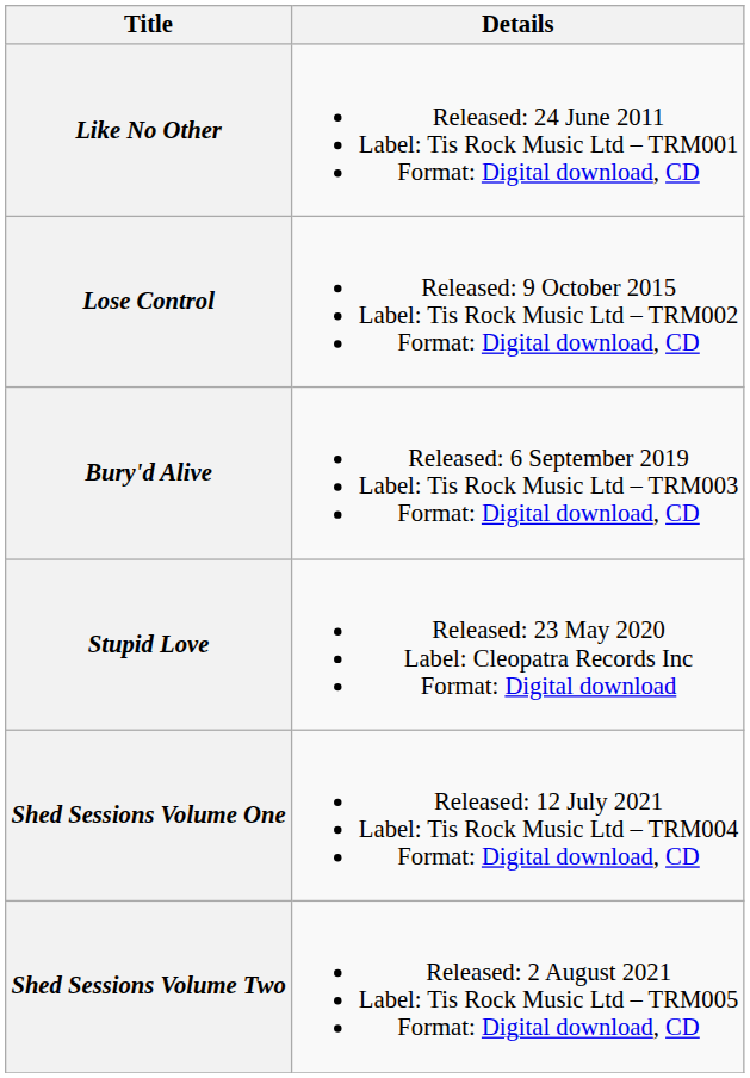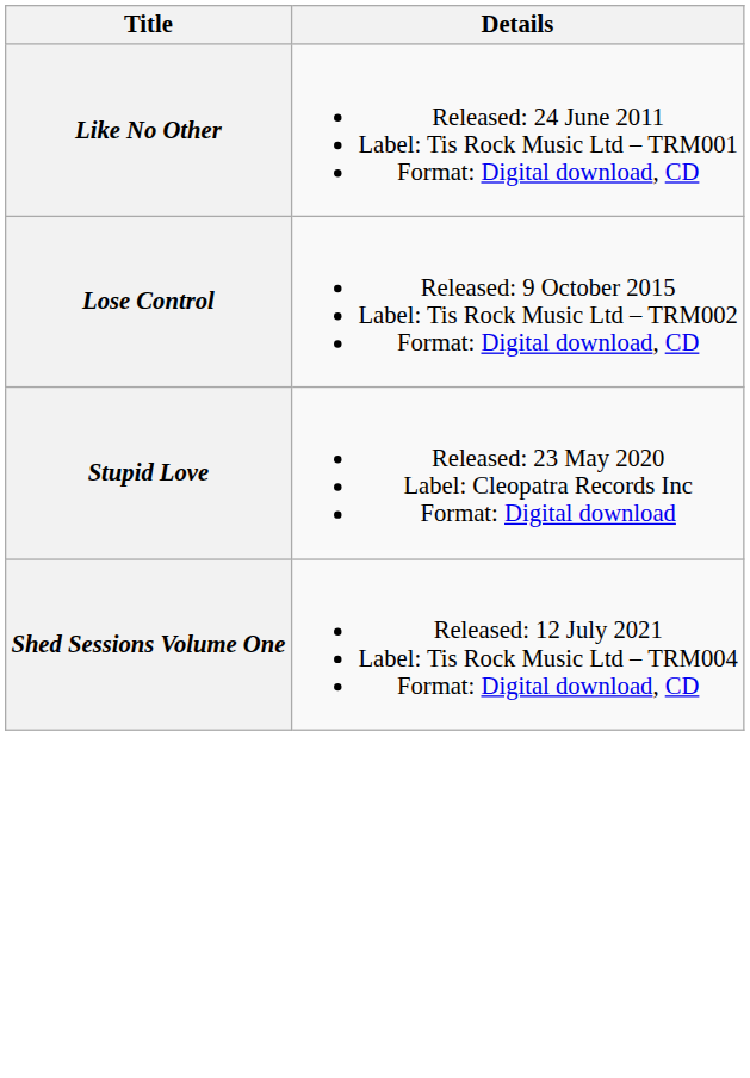- row: Bury'd Alive | Released: 6 September 2019 Label: Tis Rock Music Ltd – TRM003 Format: Digital download, CD
- row: Shed Sessions Volume Two | Released: 2 August 2021 Label: Tis Rock Music Ltd – TRM005 Format: Digital download, CD
